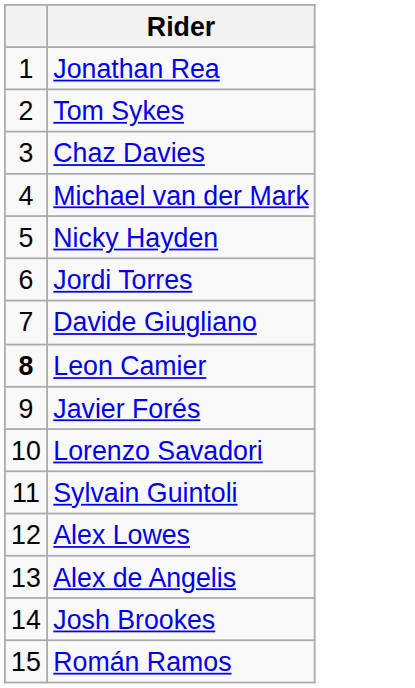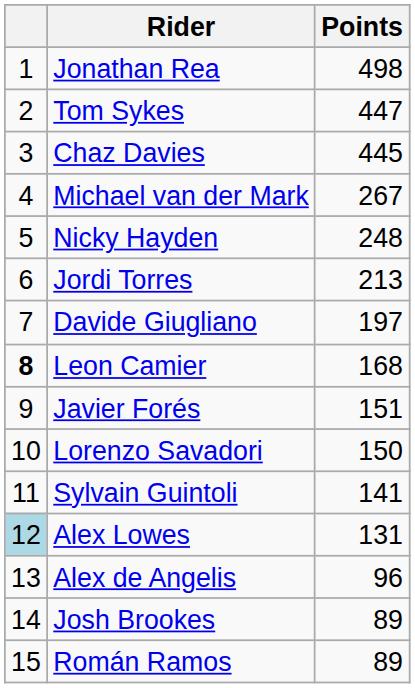+ column: Points | 498 | 447 | 445 | 267 | 248 | 213 | 197 | 168 | 151 | 150 | 141 | 131 | 96 | 89 | 89
Alex Lowes | column 1: no background -> lightblue background
